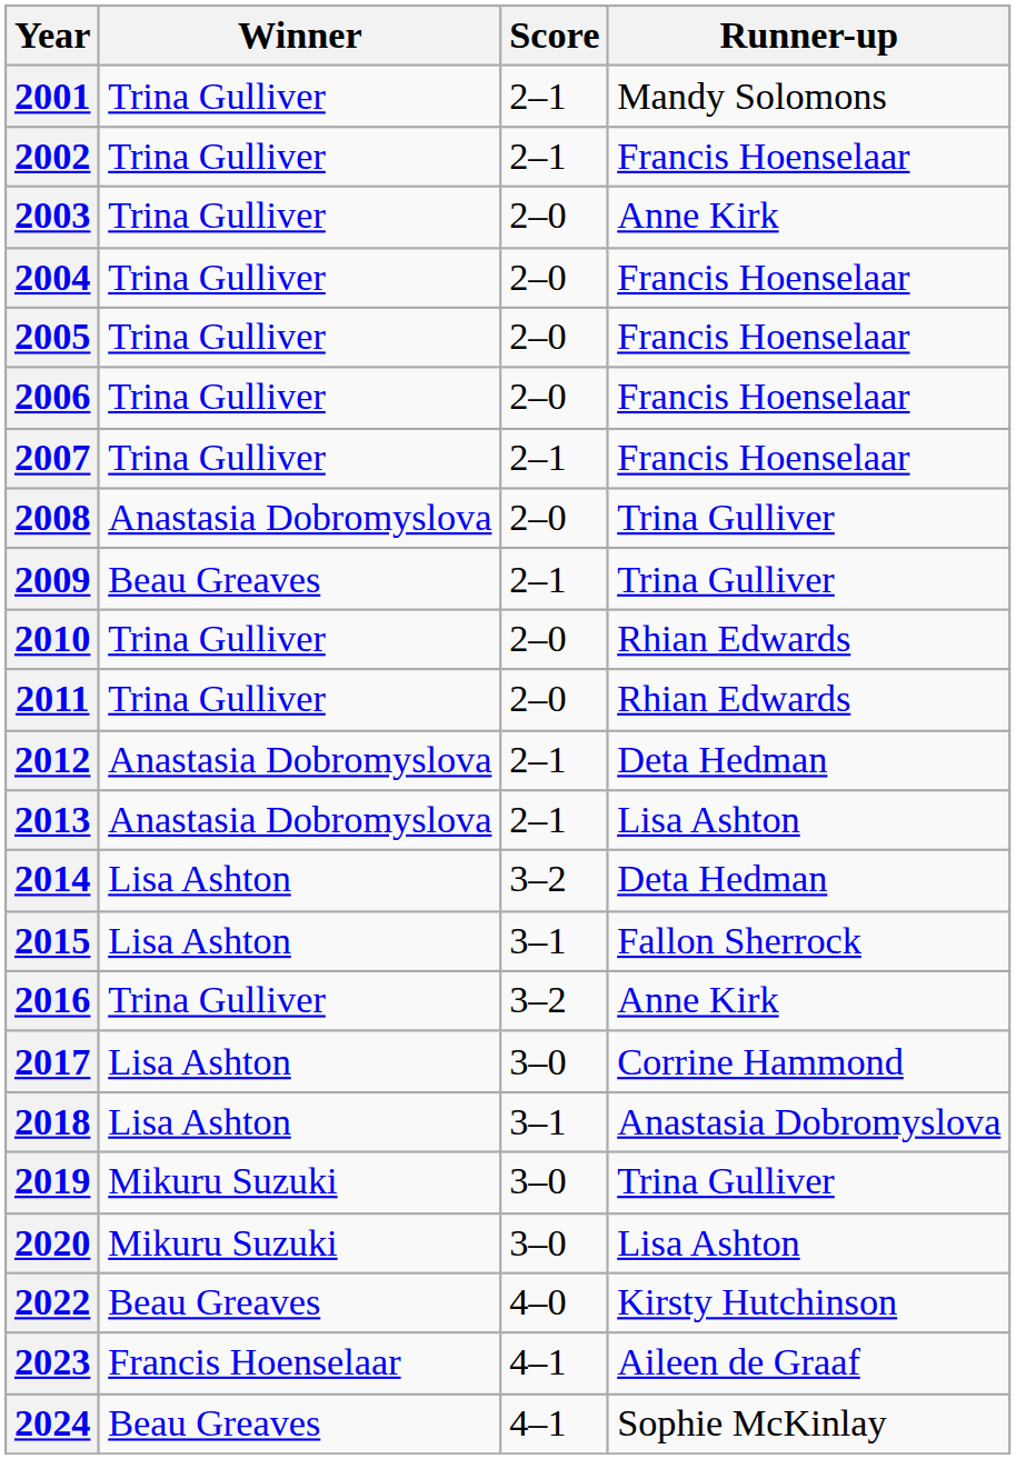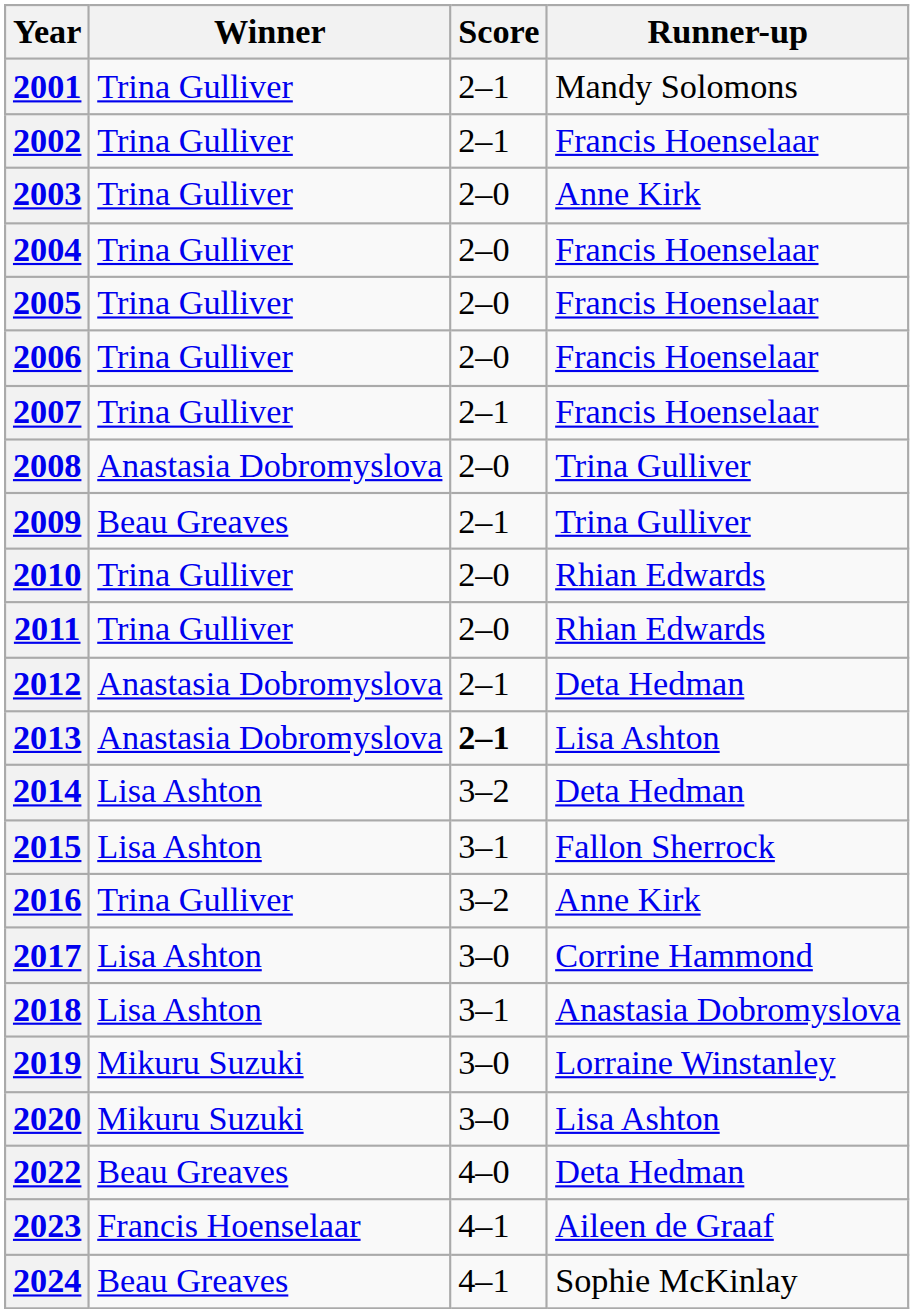2013 | Score: normal -> bold
2019 | Runner-up: Trina Gulliver -> Lorraine Winstanley
2022 | Runner-up: Kirsty Hutchinson -> Deta Hedman
